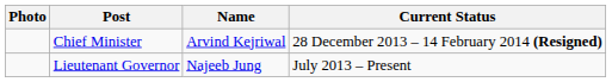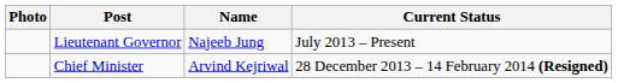rows swapped: Chief Minister <-> Lieutenant Governor
